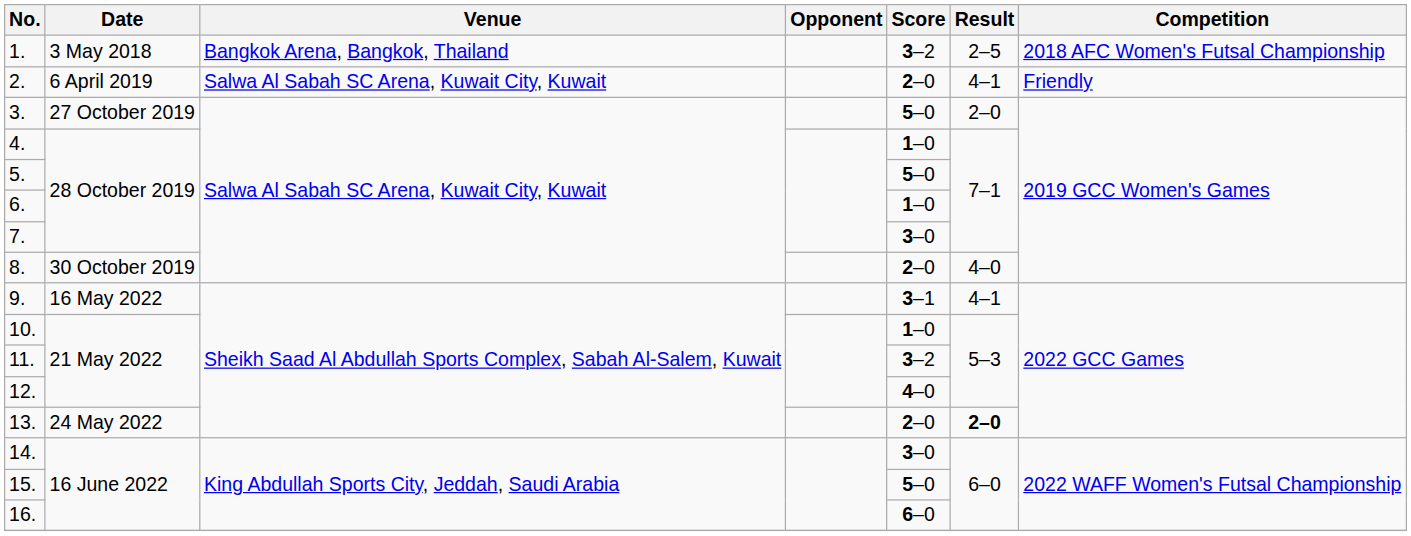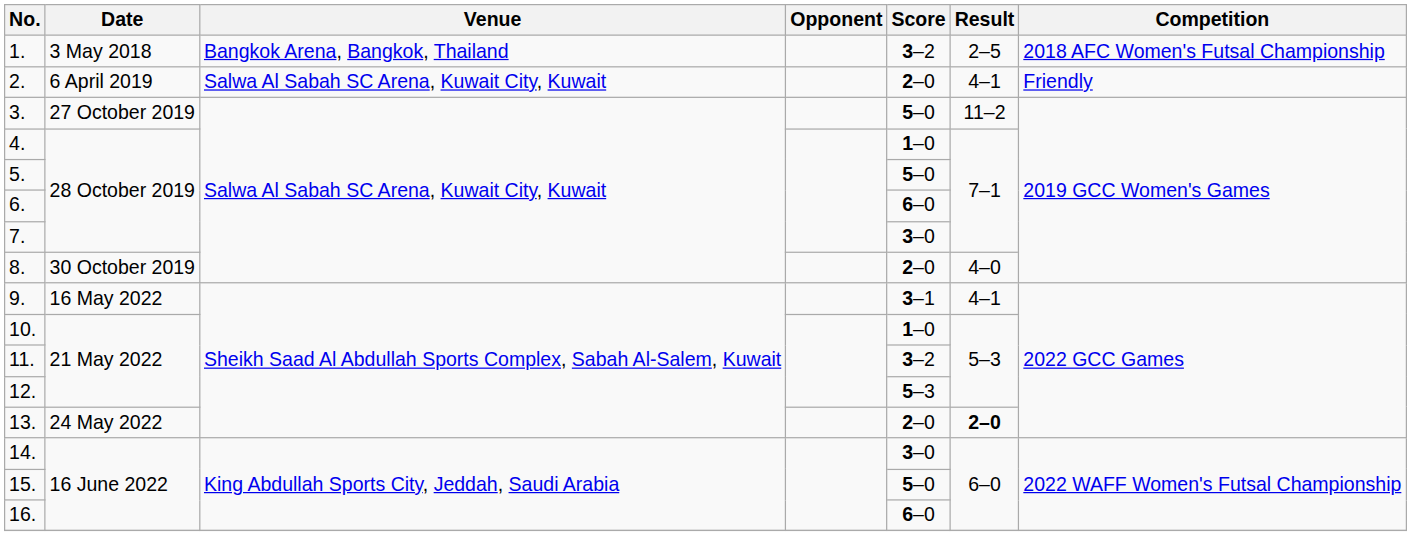3. | Result: 2–0 -> 11–2
6. | Score: 1–0 -> 6–0
12. | Score: 4–0 -> 5–3
